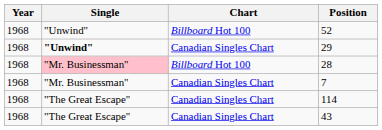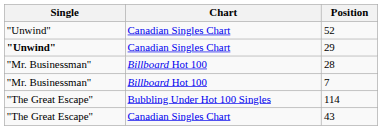- column: Year | 1968 | 1968 | 1968 | 1968 | 1968 | 1968
52 | Chart: Billboard Hot 100 -> Canadian Singles Chart
28 | Single: pink background -> no background
7 | Chart: Canadian Singles Chart -> Billboard Hot 100
114 | Chart: Canadian Singles Chart -> Bubbling Under Hot 100 Singles
